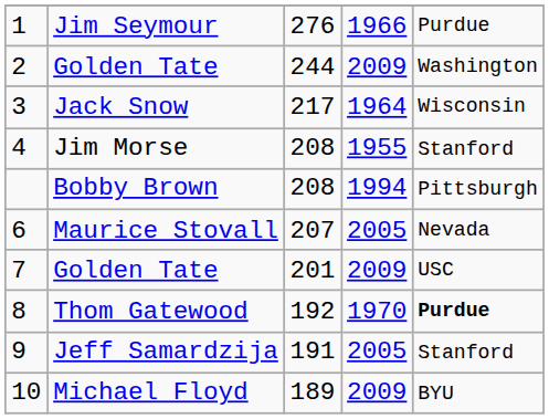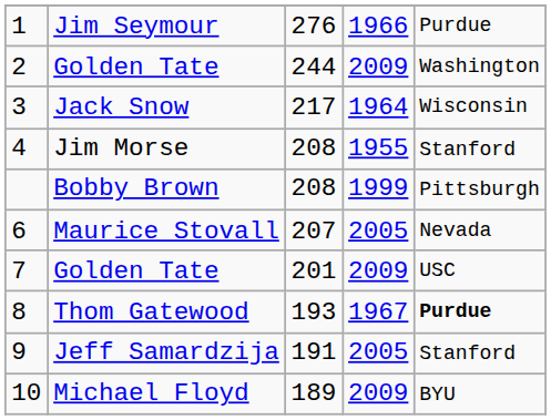Bobby Brown | column 4: 1994 -> 1999
Thom Gatewood | column 3: 192 -> 193
Thom Gatewood | column 4: 1970 -> 1967
